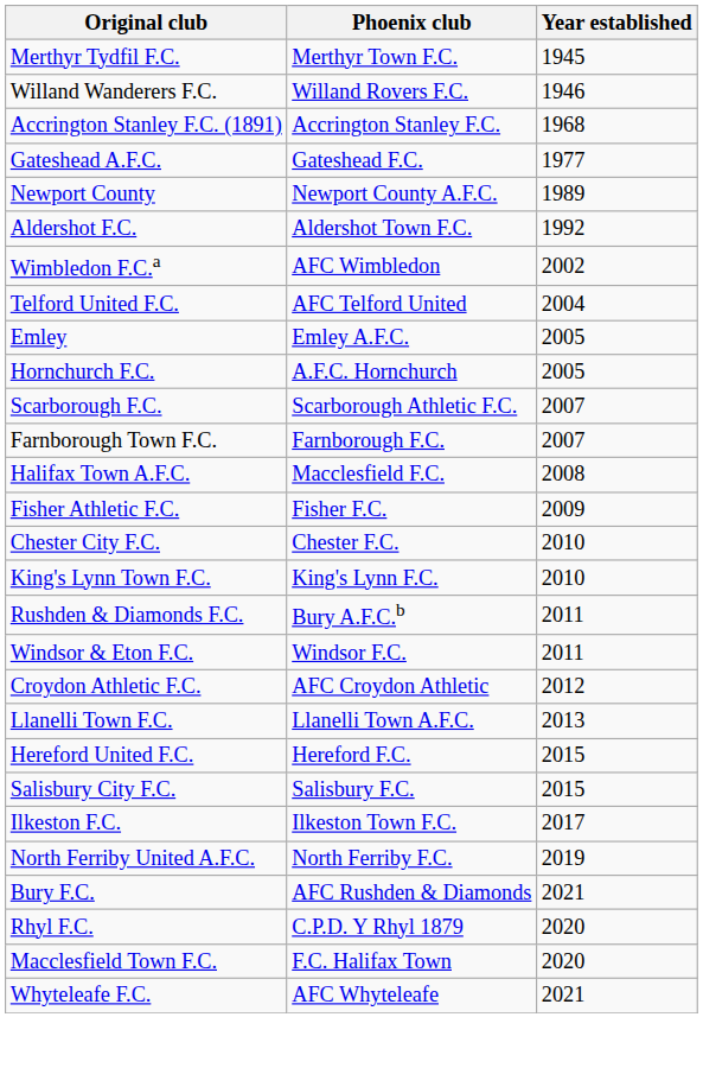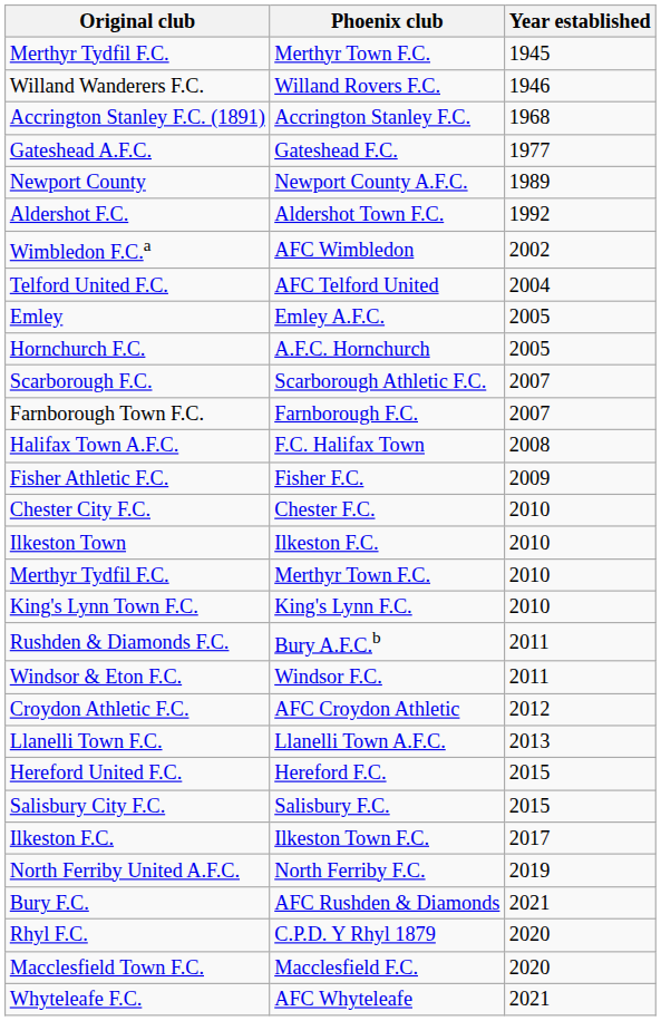Halifax Town A.F.C. | Phoenix club: Macclesfield F.C. -> F.C. Halifax Town
+ row: Ilkeston Town | Ilkeston F.C. | 2010
+ row: Merthyr Tydfil F.C. | Merthyr Town F.C. | 2010
Macclesfield Town F.C. | Phoenix club: F.C. Halifax Town -> Macclesfield F.C.
